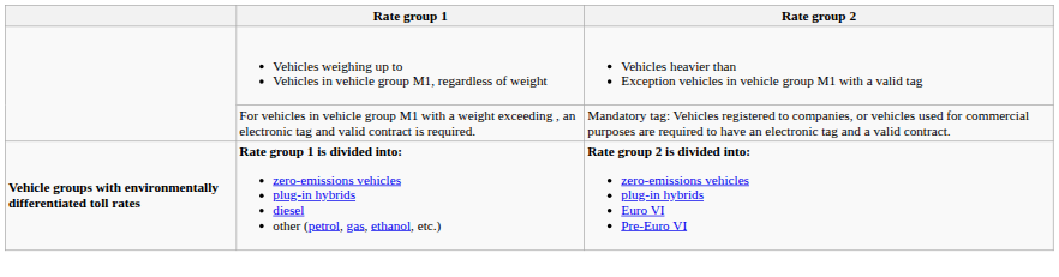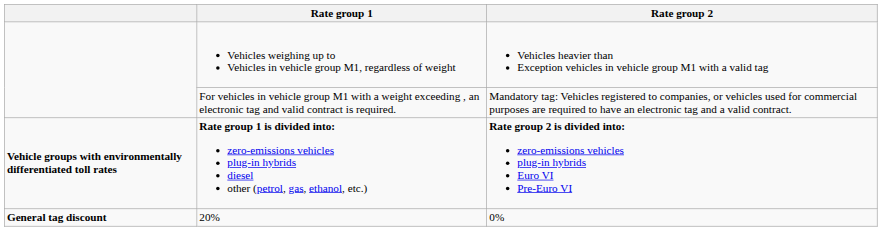+ row: General tag discount | 20% | 0%
